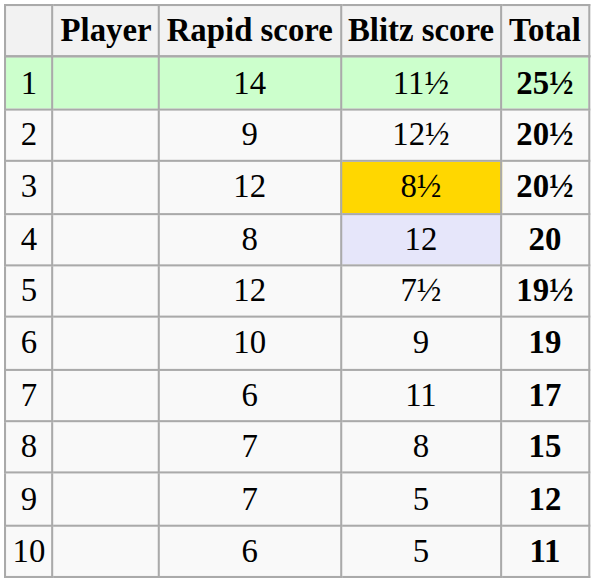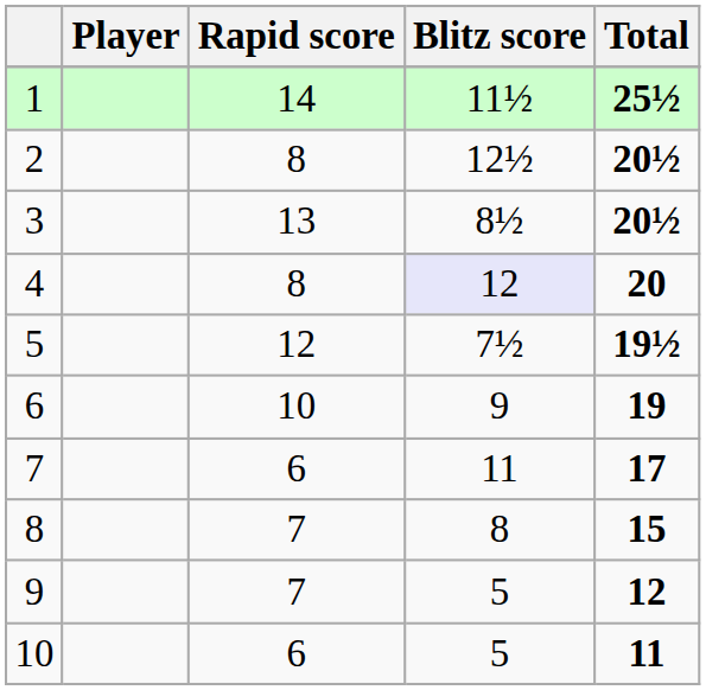2 | Rapid score: 9 -> 8
3 | Rapid score: 12 -> 13
3 | Blitz score: gold background -> no background
